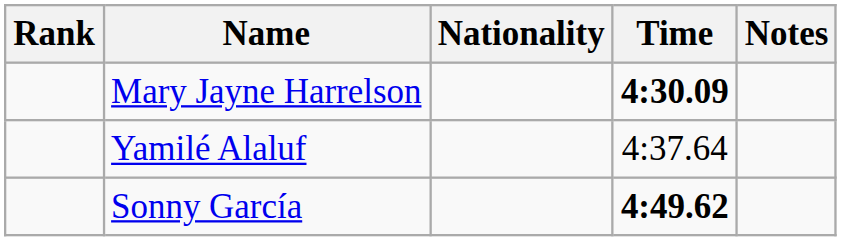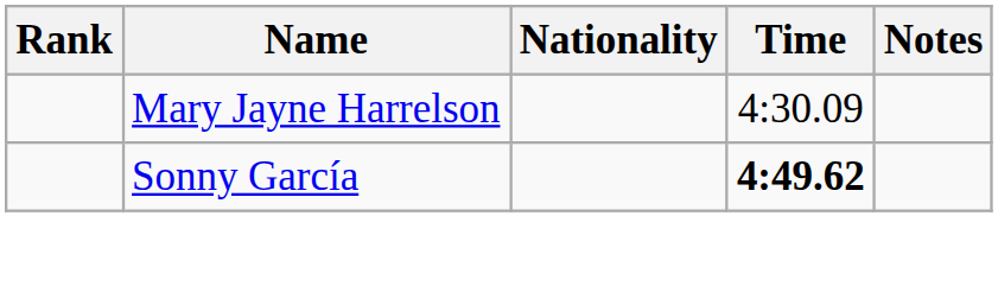Mary Jayne Harrelson | Time: bold -> normal
- row: Yamilé Alaluf | 4:37.64
